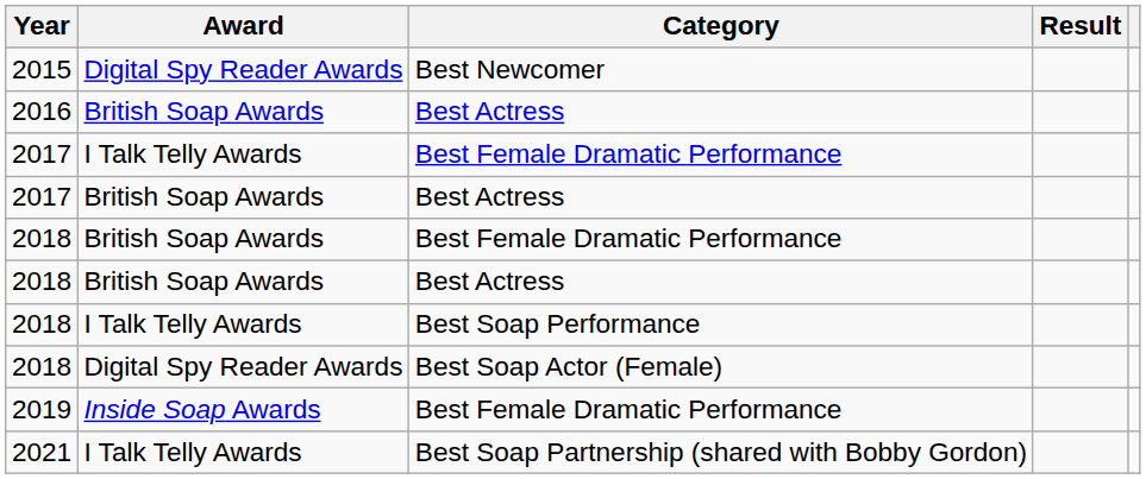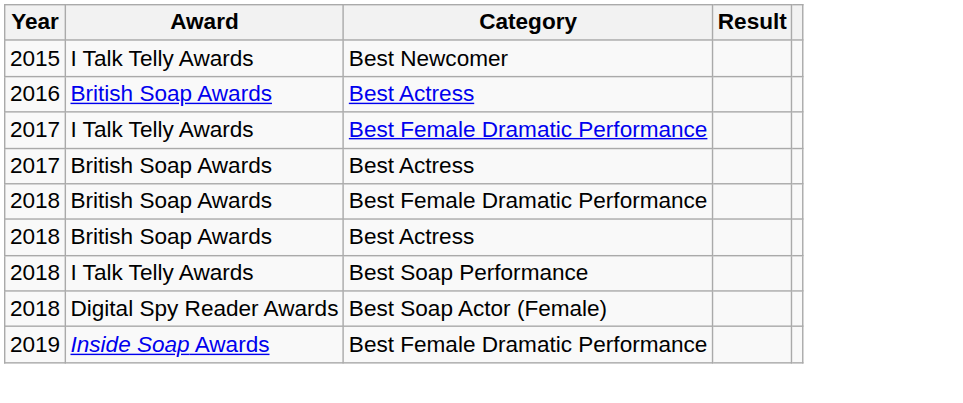2015 | Award: Digital Spy Reader Awards -> I Talk Telly Awards
- row: 2021 | I Talk Telly Awards | Best Soap Partnership (shared with Bobby Gordon)
